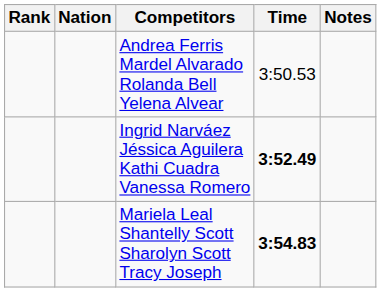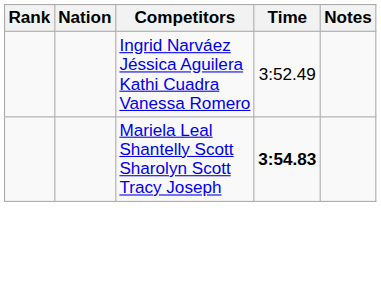- row: Andrea Ferris Mardel Alvarado Rolanda Bell Yelena Alvear | 3:50.53
Ingrid Narváez Jéssica Aguilera Kathi Cuadra Vanessa Romero | Time: bold -> normal
